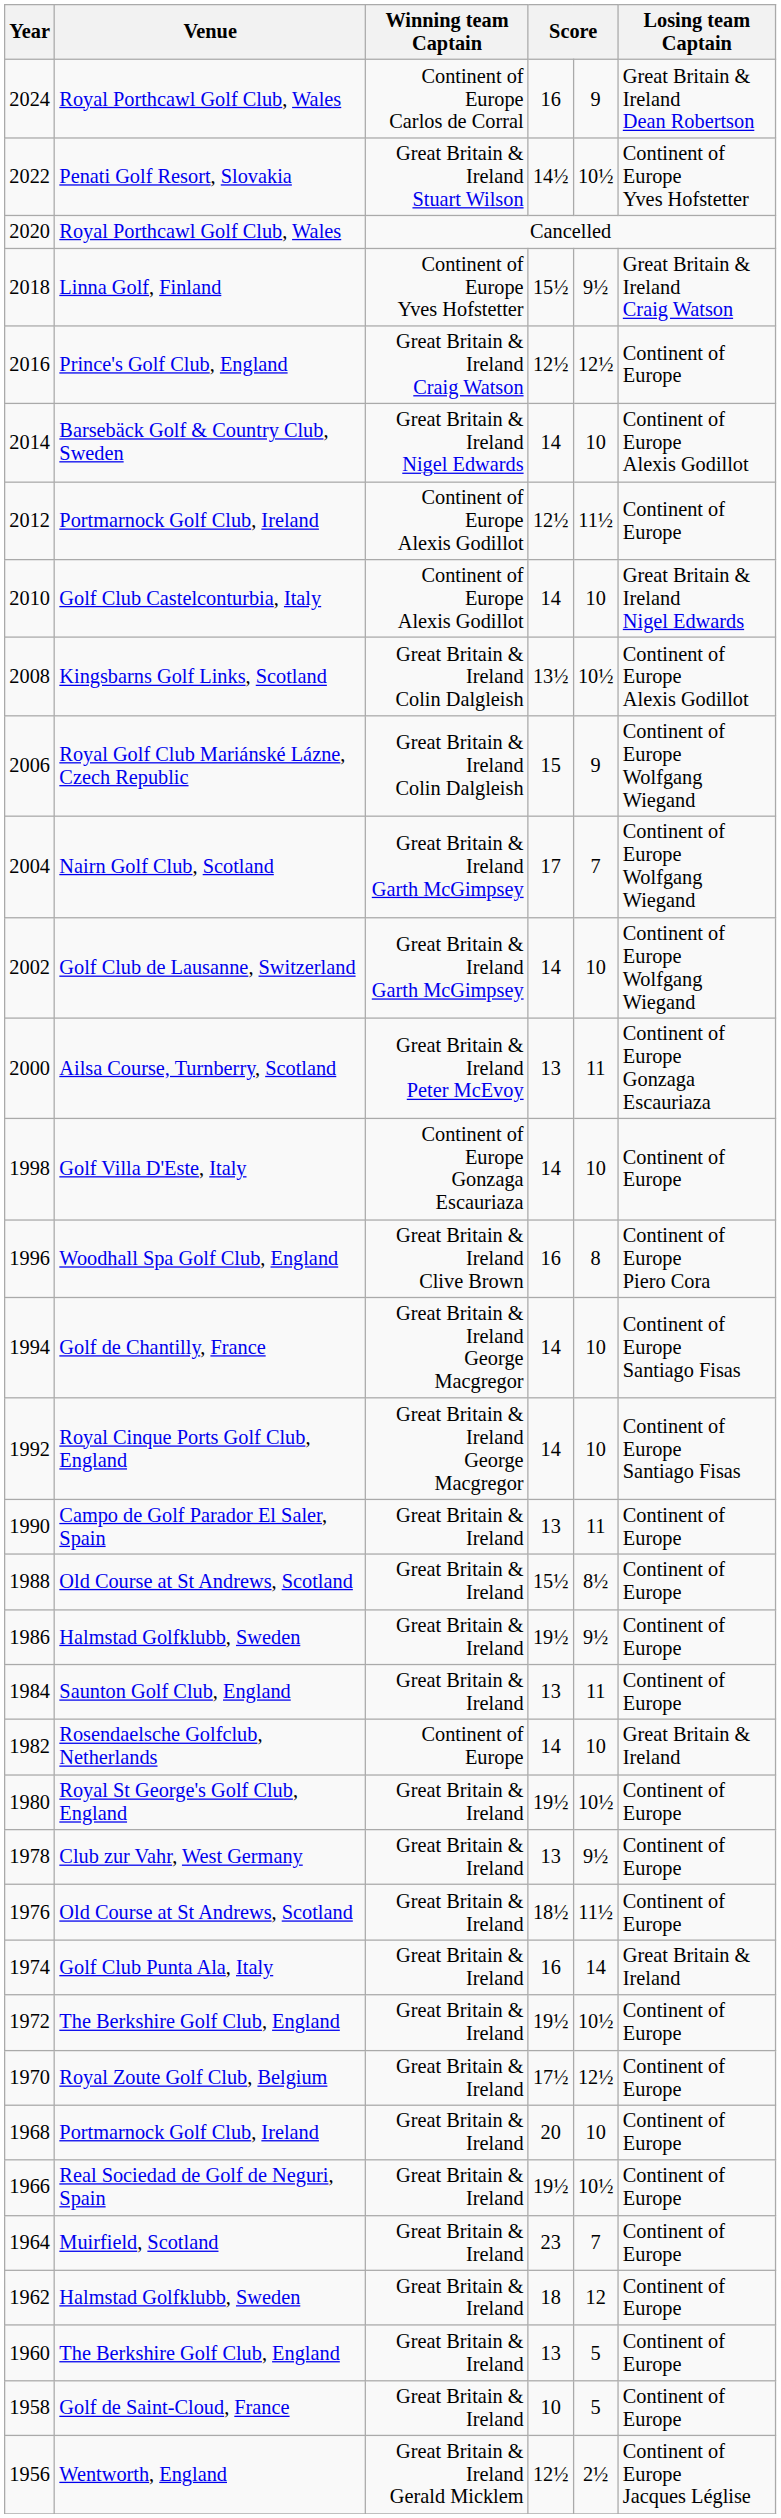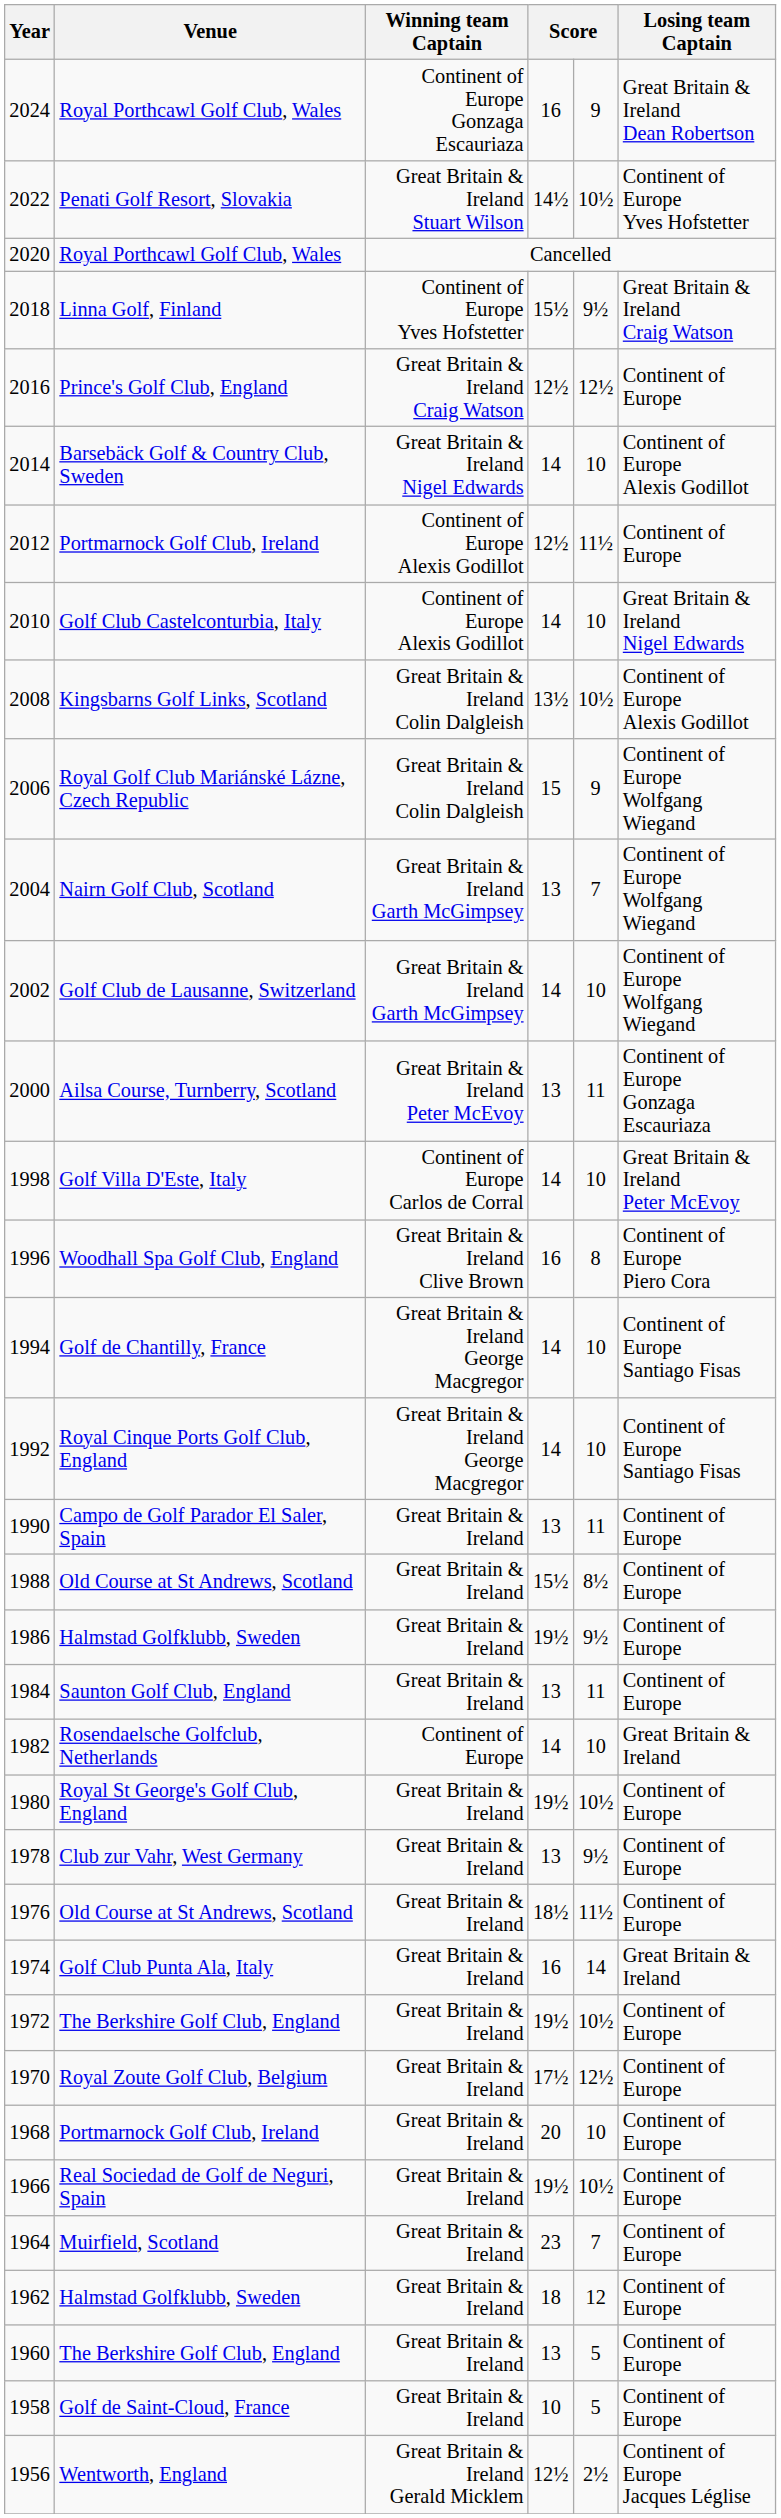2024 | Winning team Captain: Continent of Europe Carlos de Corral -> Continent of Europe Gonzaga Escauriaza
2004 | column 4: 17 -> 13
1998 | Winning team Captain: Continent of Europe Gonzaga Escauriaza -> Continent of Europe Carlos de Corral
1998 | Losing team Captain: Continent of Europe -> Great Britain & Ireland Peter McEvoy
